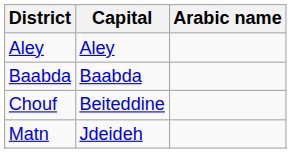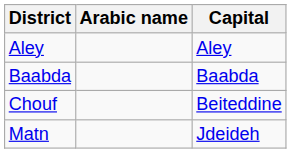columns swapped: Arabic name <-> Capital
